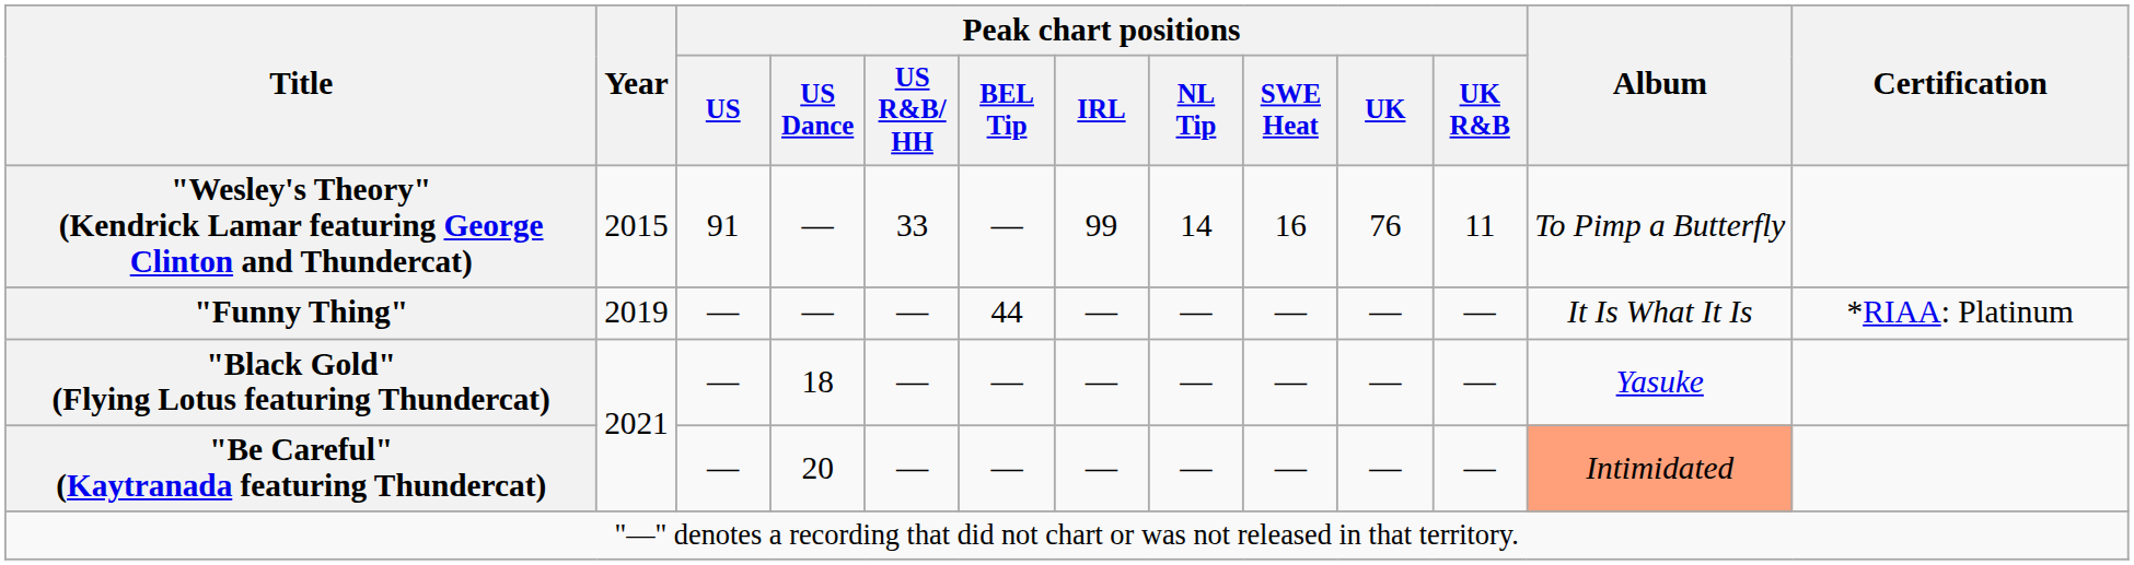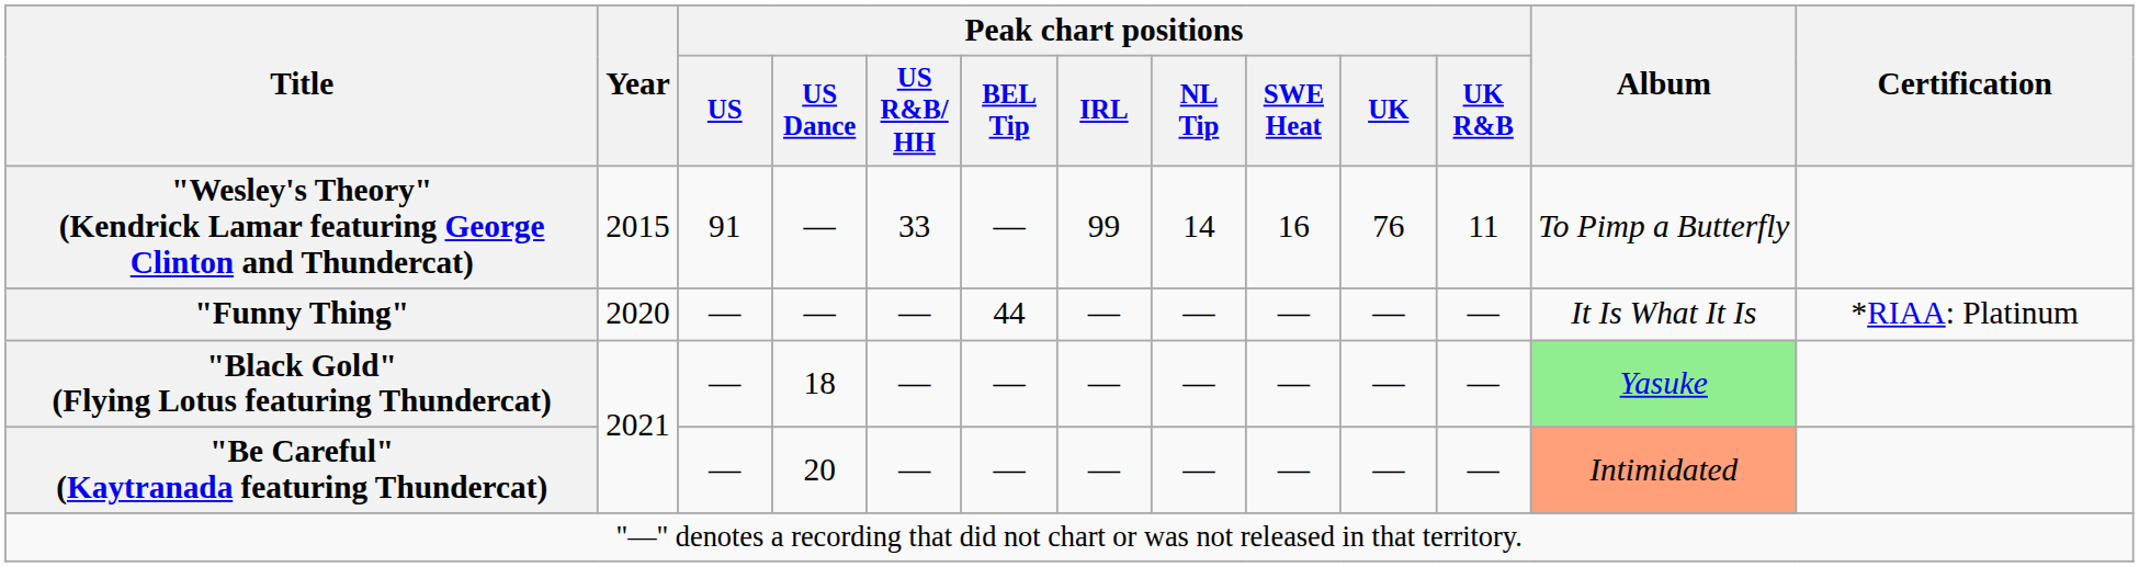"Funny Thing" | Year: 2019 -> 2020
"Black Gold" (Flying Lotus featuring Thundercat) | Album: no background -> lightgreen background
